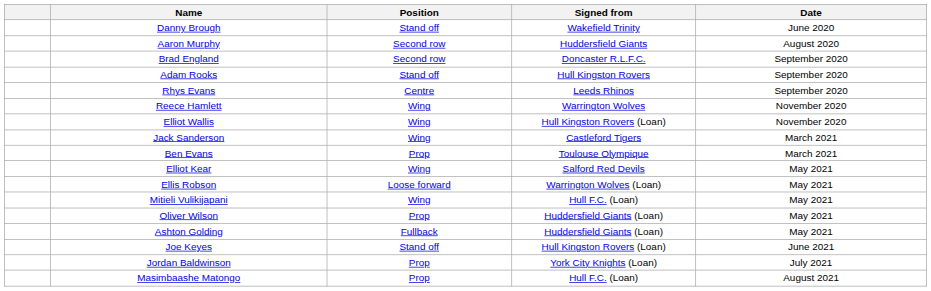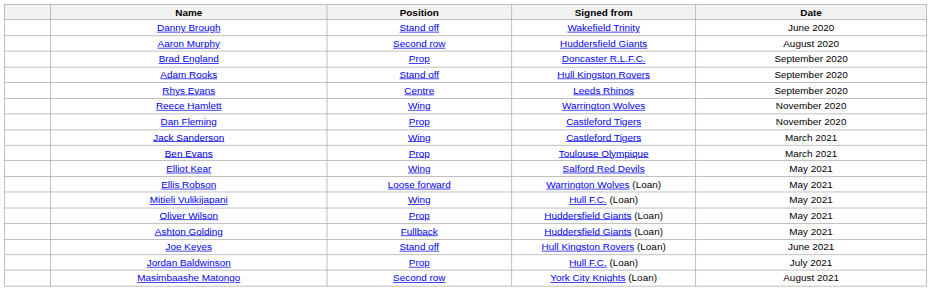Brad England | Position: Second row -> Prop
- row: Elliot Wallis | Wing | Hull Kingston Rovers (Loan) | November 2020
+ row: Dan Fleming | Prop | Castleford Tigers | November 2020
Jordan Baldwinson | Signed from: York City Knights (Loan) -> Hull F.C. (Loan)
Masimbaashe Matongo | Position: Prop -> Second row
Masimbaashe Matongo | Signed from: Hull F.C. (Loan) -> York City Knights (Loan)
